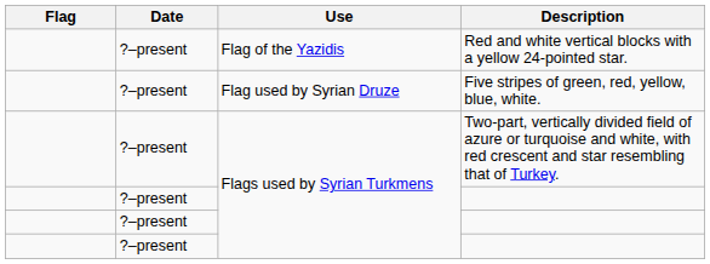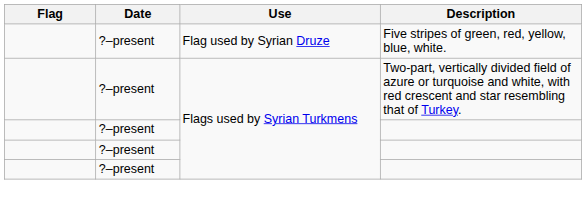- row: ?–present | Flag of the Yazidis | Red and white vertical blocks with a yellow 24-pointed star.
